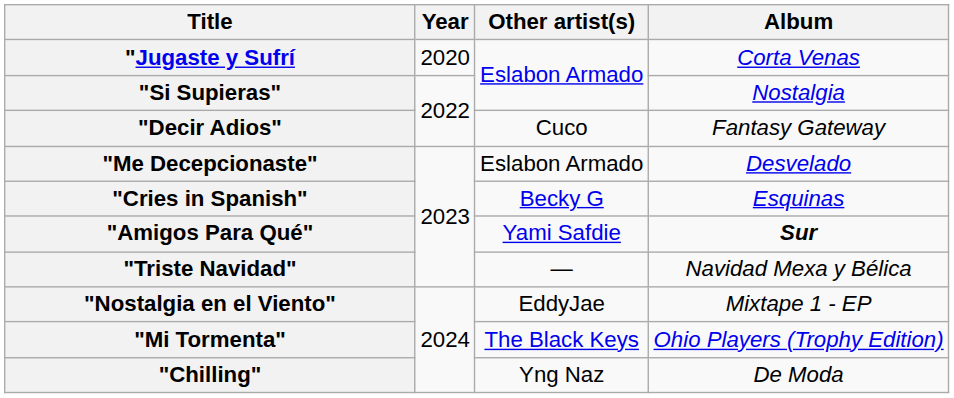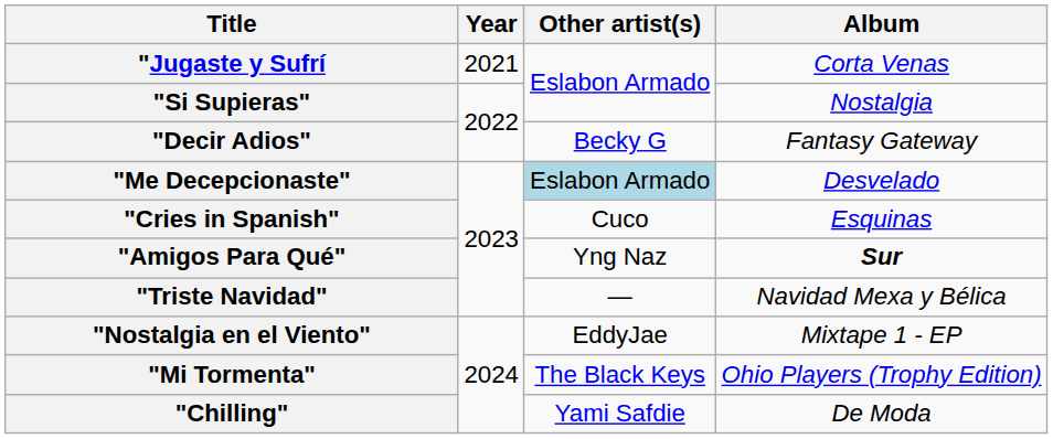"Jugaste y Sufrí | Year: 2020 -> 2021
"Decir Adios" | Other artist(s): Cuco -> Becky G
"Me Decepcionaste" | Other artist(s): no background -> lightblue background
"Cries in Spanish" | Other artist(s): Becky G -> Cuco
"Amigos Para Qué" | Other artist(s): Yami Safdie -> Yng Naz
"Chilling" | Other artist(s): Yng Naz -> Yami Safdie
